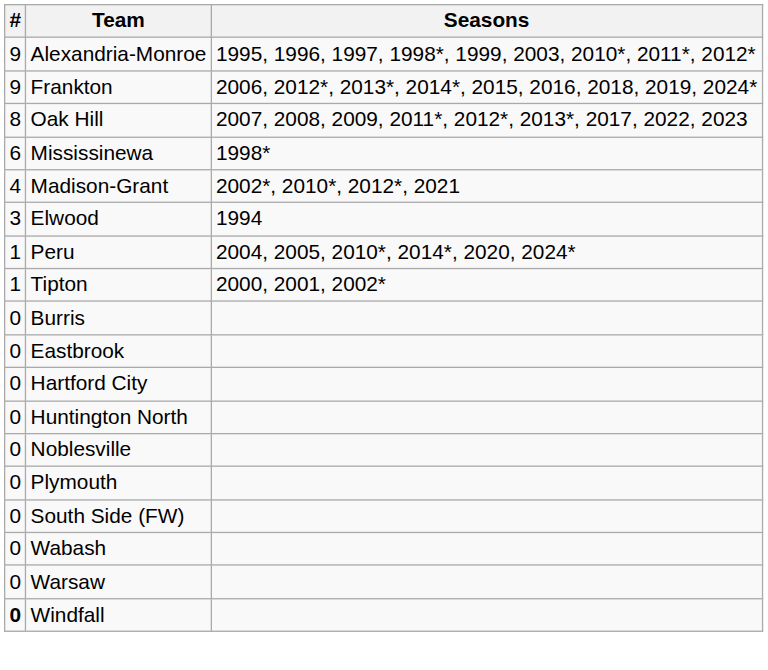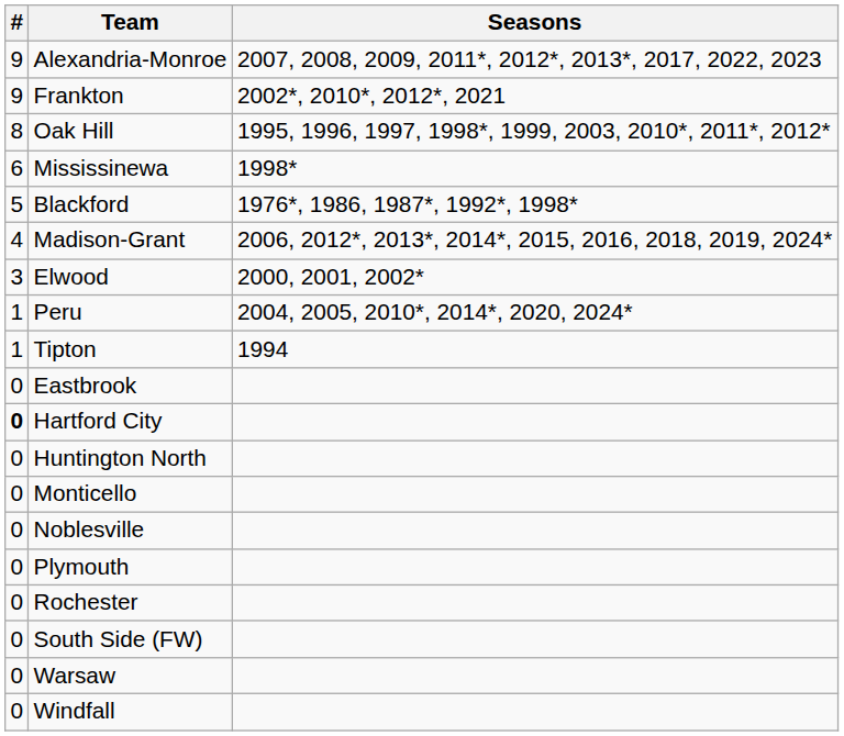Alexandria-Monroe | Seasons: 1995, 1996, 1997, 1998*, 1999, 2003, 2010*, 2011*, 2012* -> 2007, 2008, 2009, 2011*, 2012*, 2013*, 2017, 2022, 2023
Frankton | Seasons: 2006, 2012*, 2013*, 2014*, 2015, 2016, 2018, 2019, 2024* -> 2002*, 2010*, 2012*, 2021
Oak Hill | Seasons: 2007, 2008, 2009, 2011*, 2012*, 2013*, 2017, 2022, 2023 -> 1995, 1996, 1997, 1998*, 1999, 2003, 2010*, 2011*, 2012*
+ row: 5 | Blackford | 1976*, 1986, 1987*, 1992*, 1998*
Madison-Grant | Seasons: 2002*, 2010*, 2012*, 2021 -> 2006, 2012*, 2013*, 2014*, 2015, 2016, 2018, 2019, 2024*
Elwood | Seasons: 1994 -> 2000, 2001, 2002*
Tipton | Seasons: 2000, 2001, 2002* -> 1994
- row: 0 | Burris
Hartford City | #: normal -> bold
+ row: 0 | Monticello
+ row: 0 | Rochester
- row: 0 | Wabash
Windfall | #: bold -> normal
